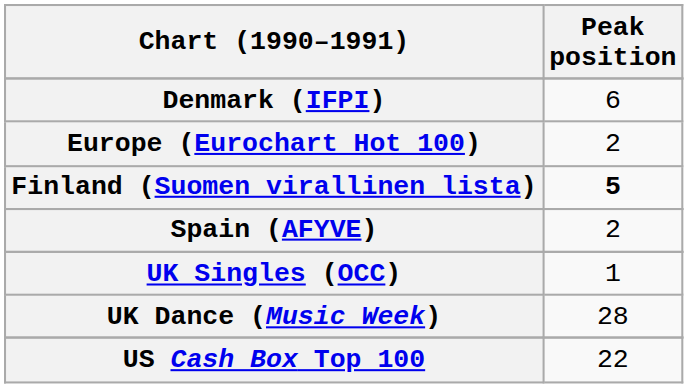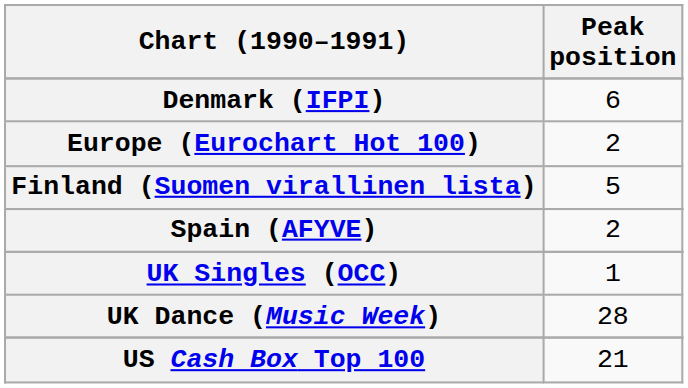Finland (Suomen virallinen lista) | Peak position: bold -> normal
US Cash Box Top 100 | Peak position: 22 -> 21
